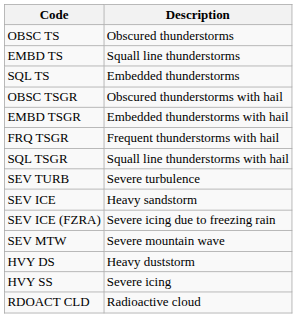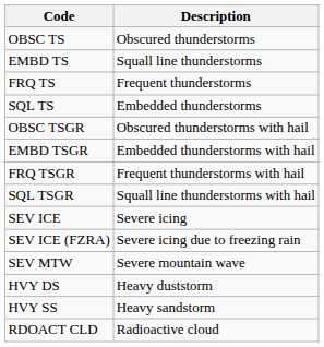+ row: FRQ TS | Frequent thunderstorms
- row: SEV TURB | Severe turbulence
SEV ICE | Description: Heavy sandstorm -> Severe icing
HVY SS | Description: Severe icing -> Heavy sandstorm
